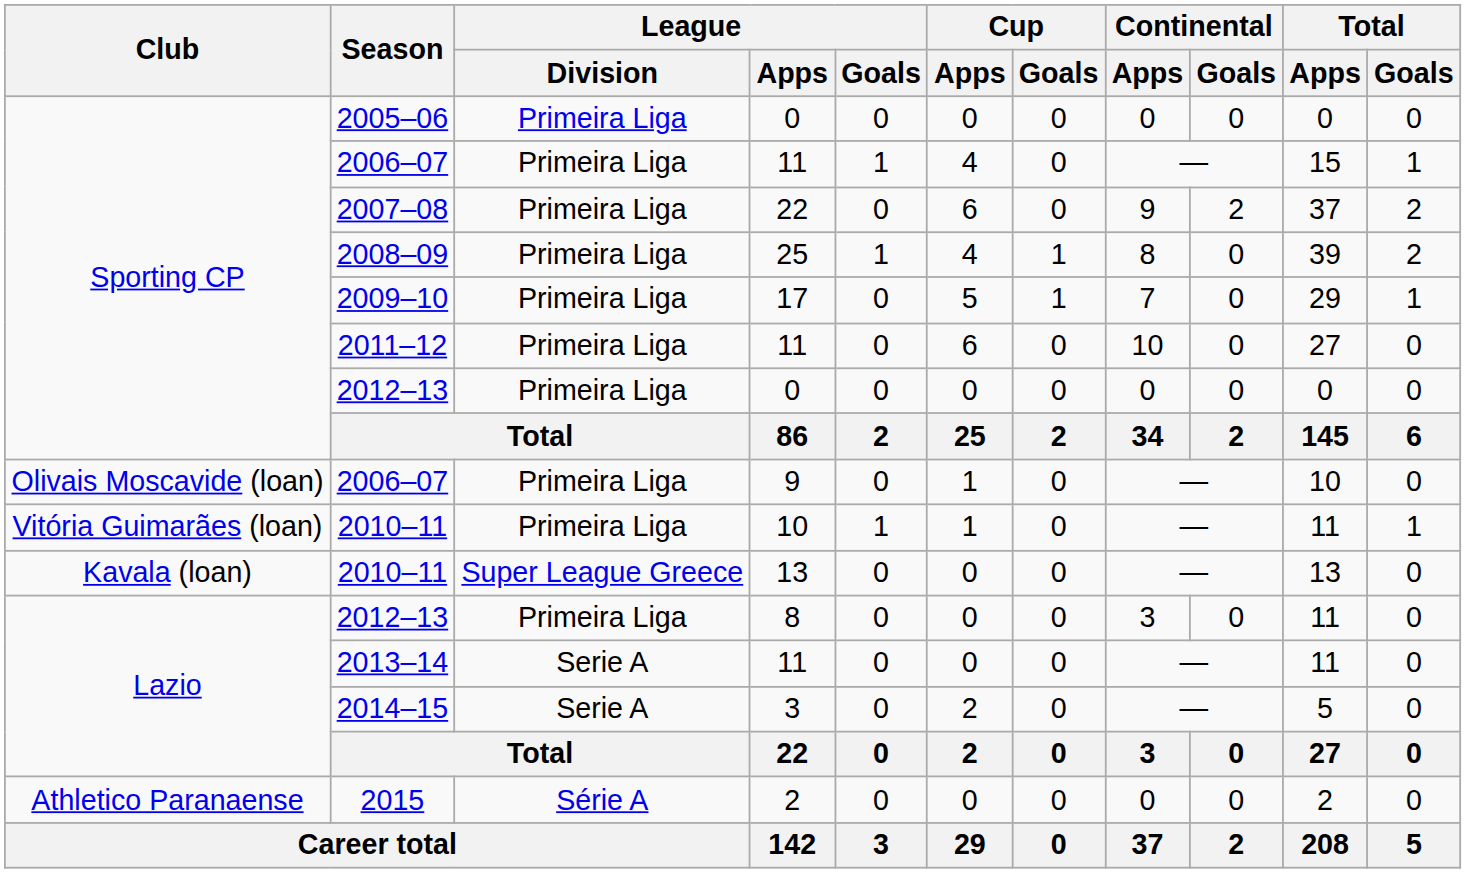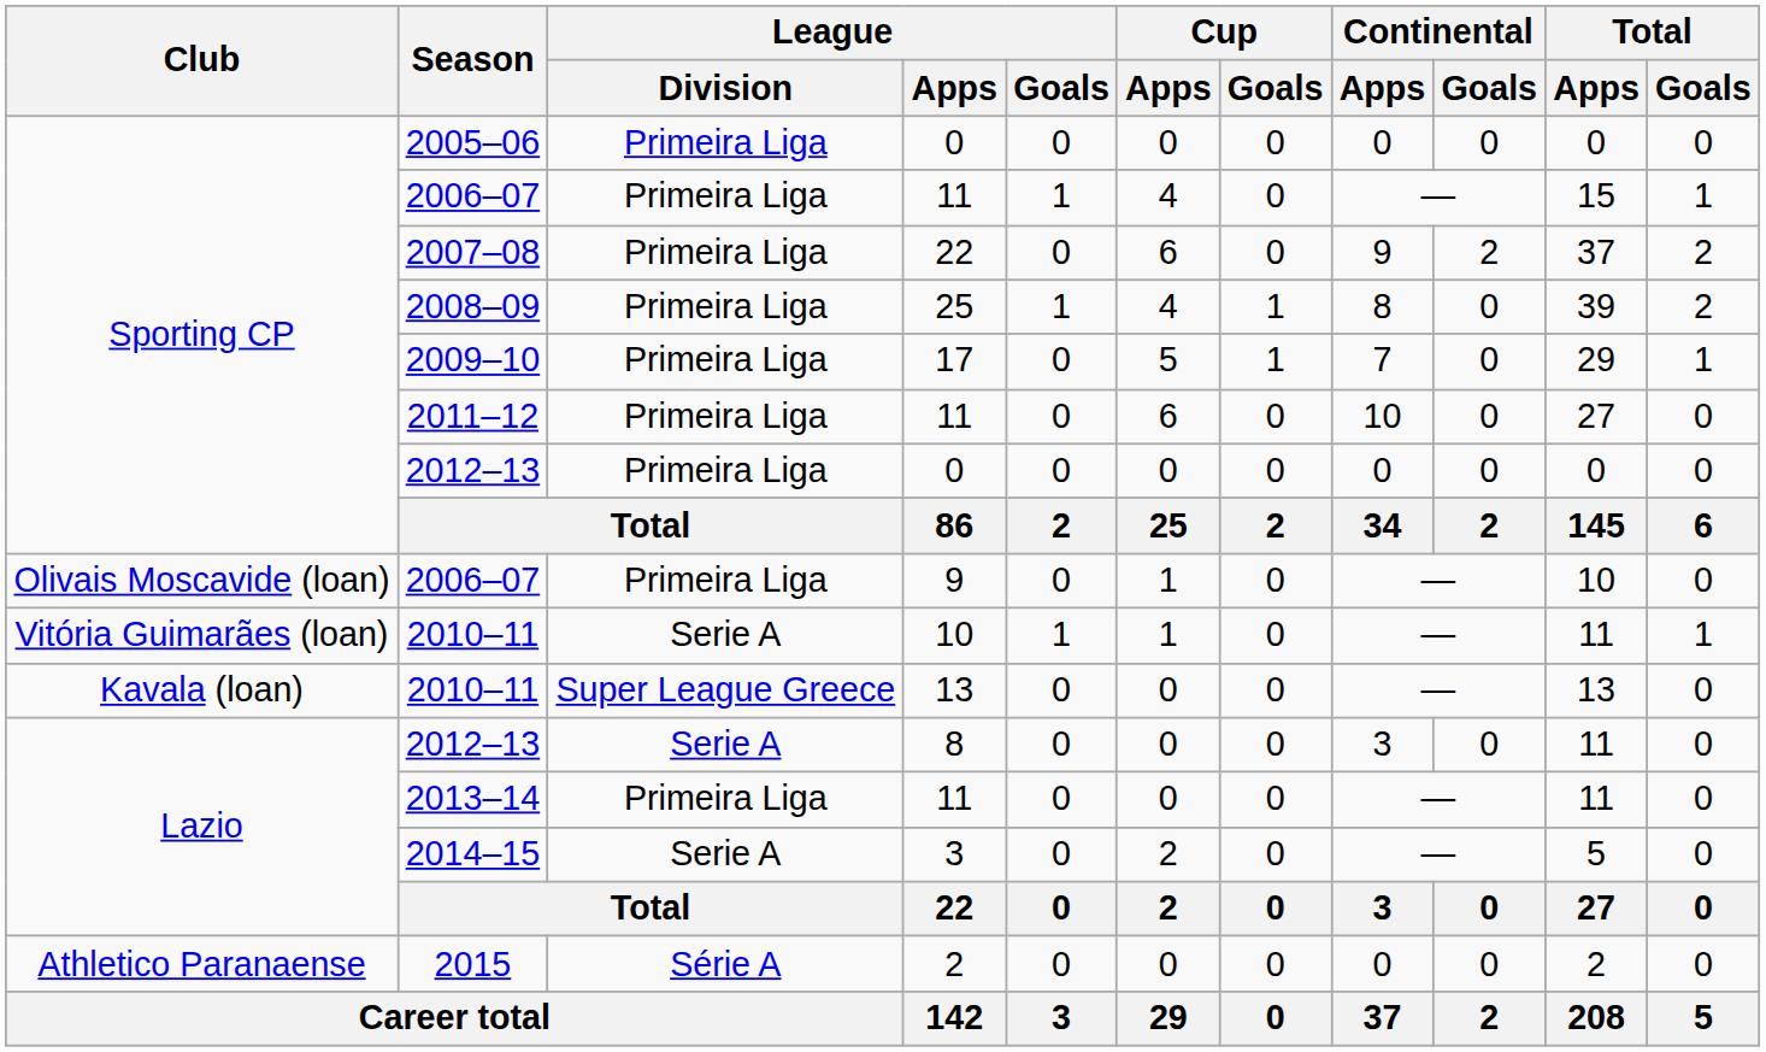2010–11 / 10 | League / Division: Primeira Liga -> Serie A
2012–13 / 8 | League / Division: Primeira Liga -> Serie A
2013–14 | League / Division: Serie A -> Primeira Liga
